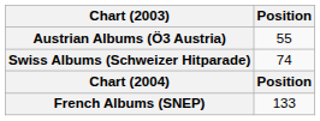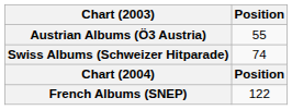French Albums (SNEP) | Position: 133 -> 122
